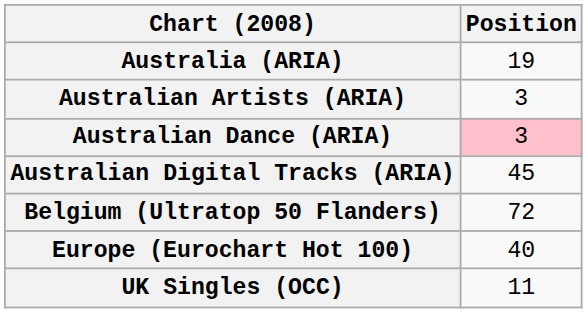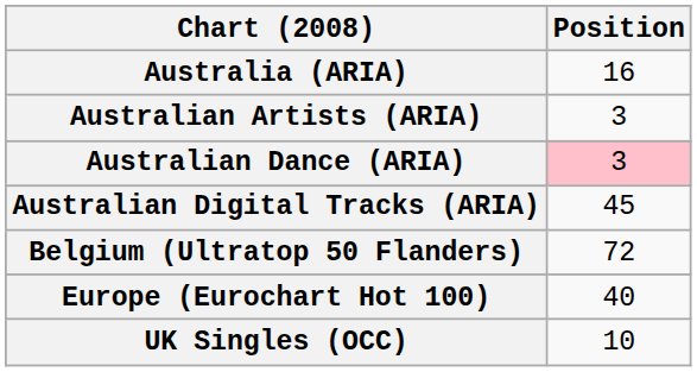Australia (ARIA) | Position: 19 -> 16
UK Singles (OCC) | Position: 11 -> 10
